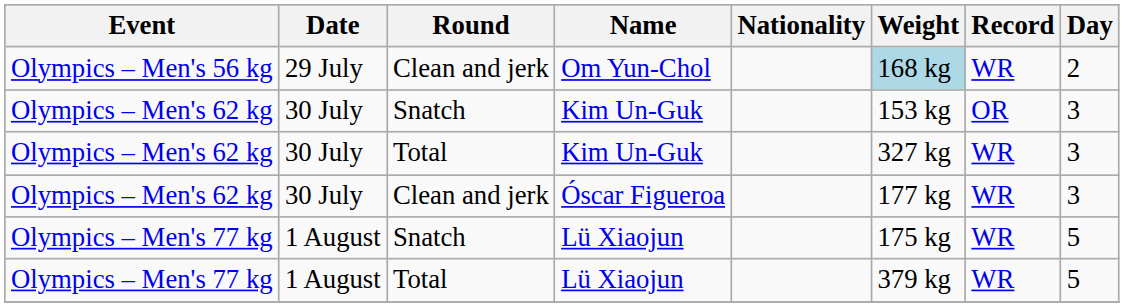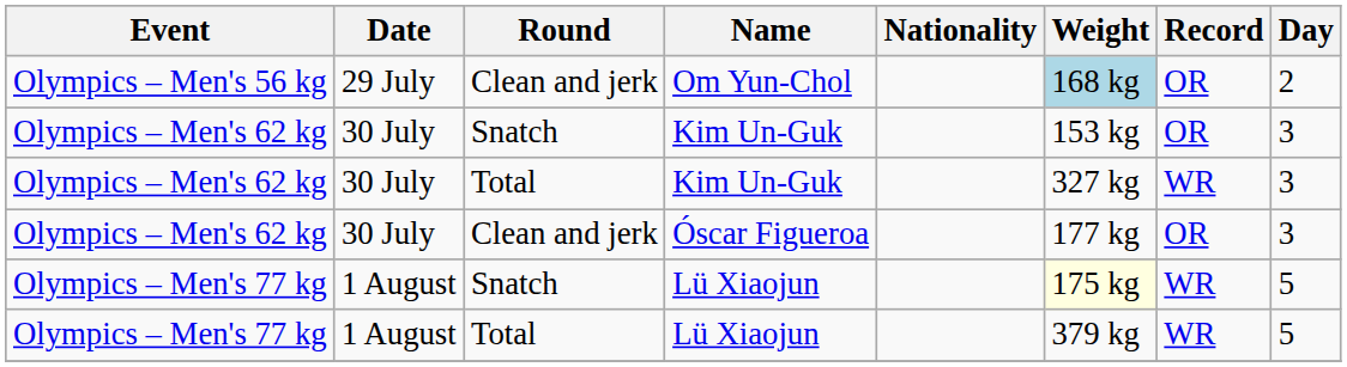Om Yun-Chol | Record: WR -> OR
Óscar Figueroa | Record: WR -> OR
Snatch / Lü Xiaojun | Weight: no background -> lightyellow background
